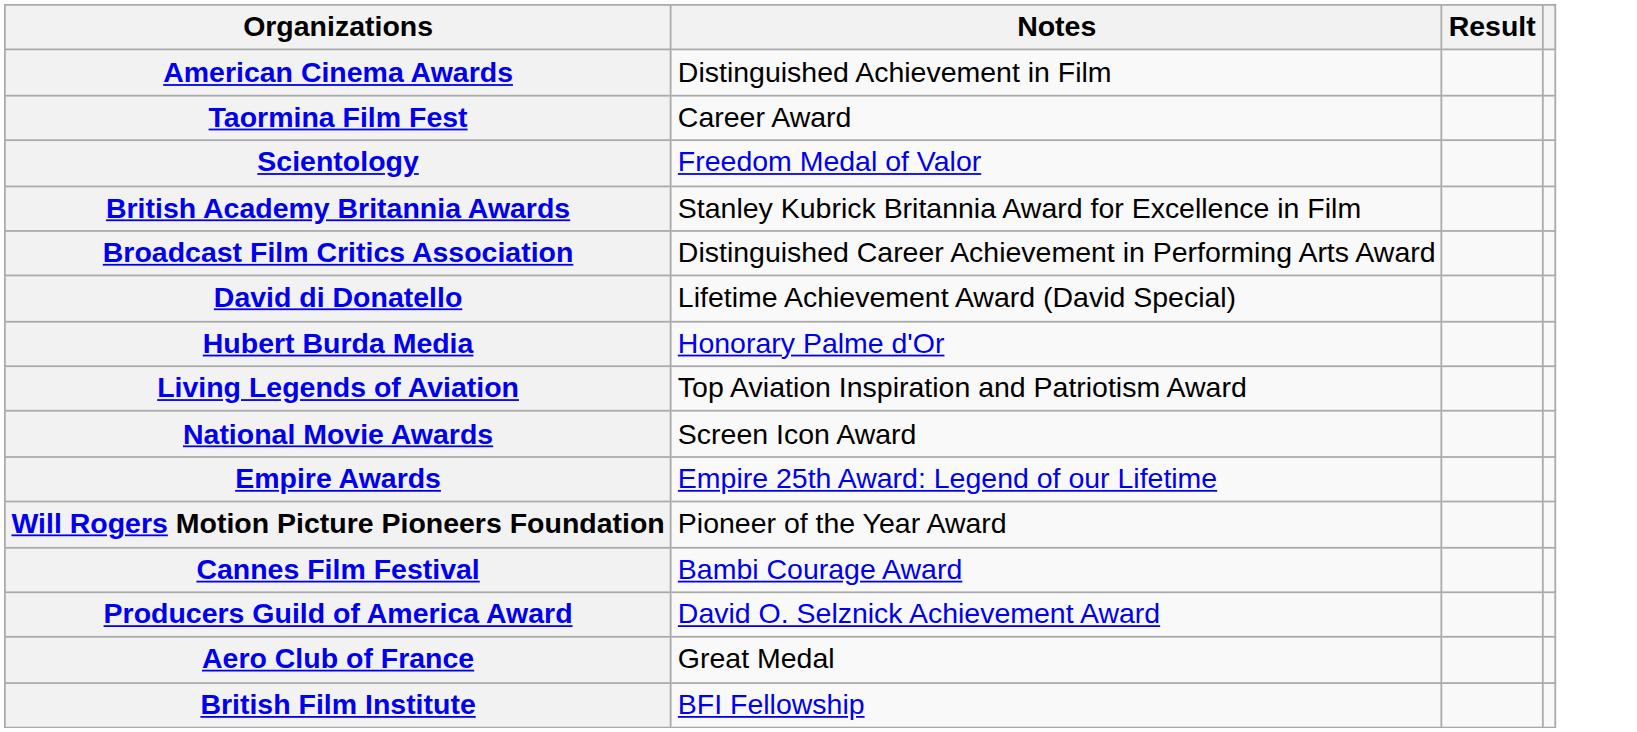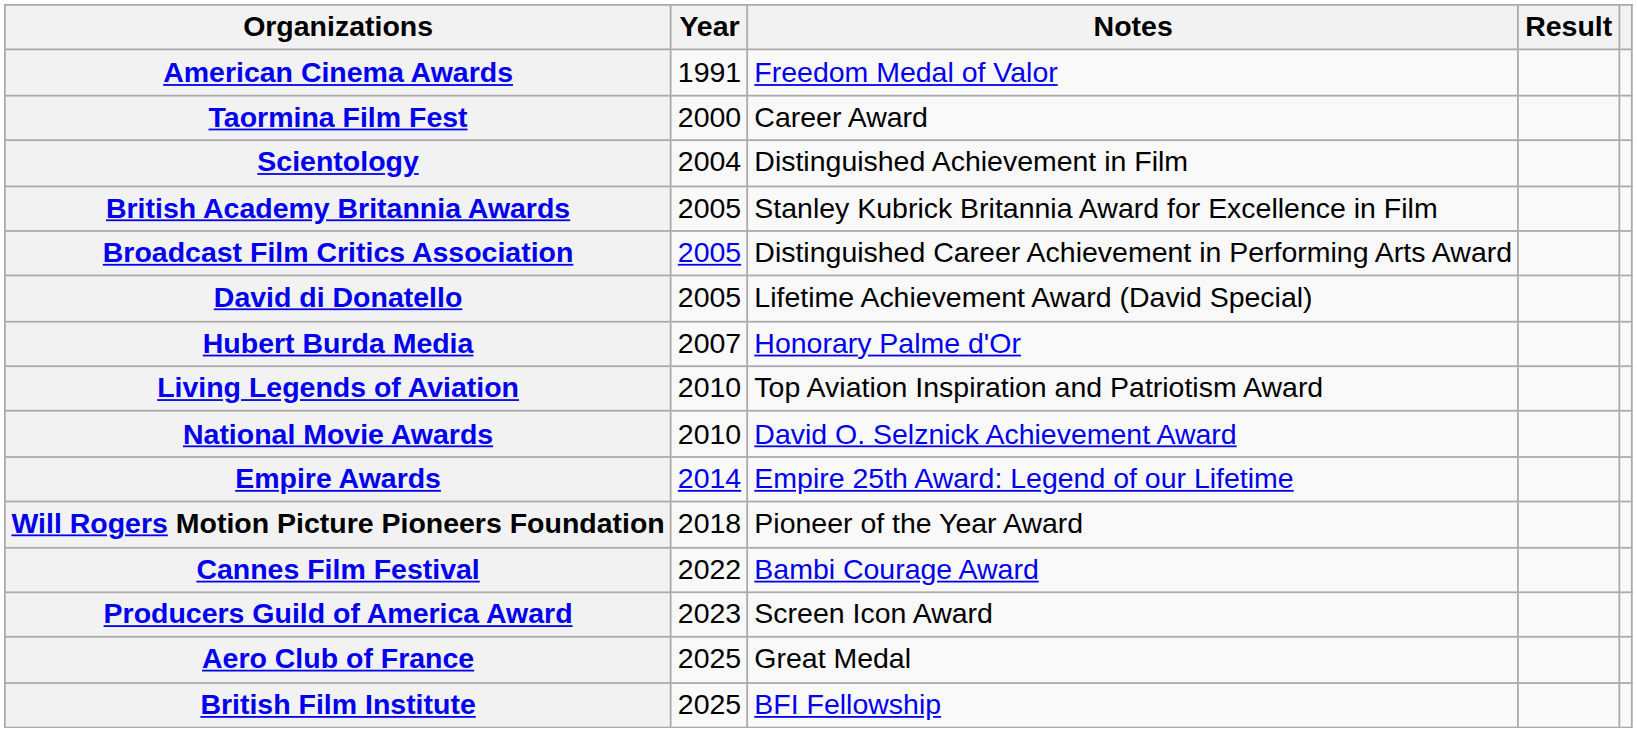+ column: Year | 1991 | 2000 | 2004 | 2005 | 2005 | 2005 | 2007 | 2010 | 2010 | 2014 | 2018 | 2022 | 2023 | 2025 | 2025
American Cinema Awards | Notes: Distinguished Achievement in Film -> Freedom Medal of Valor
Scientology | Notes: Freedom Medal of Valor -> Distinguished Achievement in Film
National Movie Awards | Notes: Screen Icon Award -> David O. Selznick Achievement Award
Producers Guild of America Award | Notes: David O. Selznick Achievement Award -> Screen Icon Award
